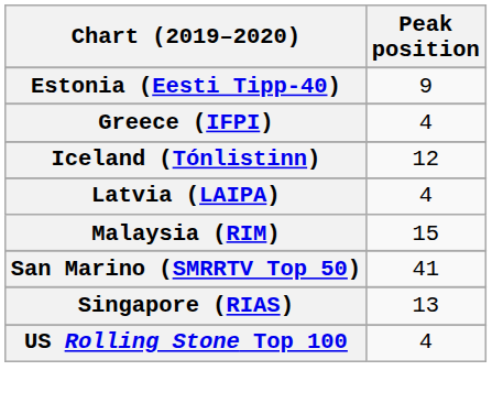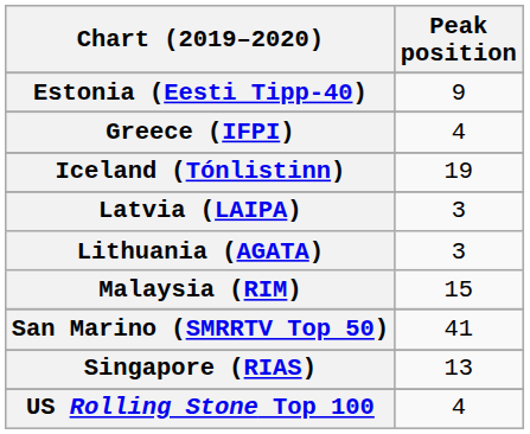Iceland (Tónlistinn) | Peak position: 12 -> 19
Latvia (LAIPA) | Peak position: 4 -> 3
+ row: Lithuania (AGATA) | 3
